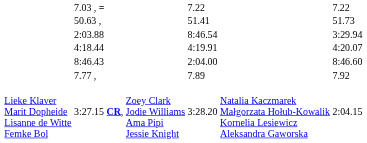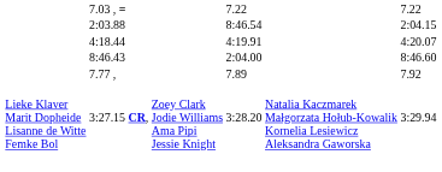- row: 50.63 , | 51.41 | 51.73
2:03.88 | column 7: 3:29.94 -> 2:04.15
3:27.15 CR, | column 7: 2:04.15 -> 3:29.94
